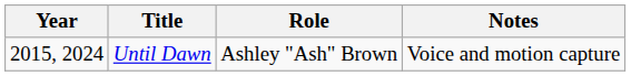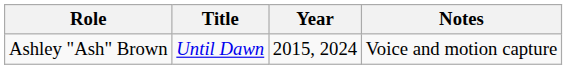columns swapped: Year <-> Role
